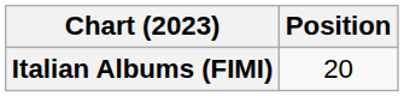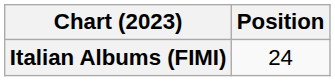Italian Albums (FIMI) | Position: 20 -> 24
